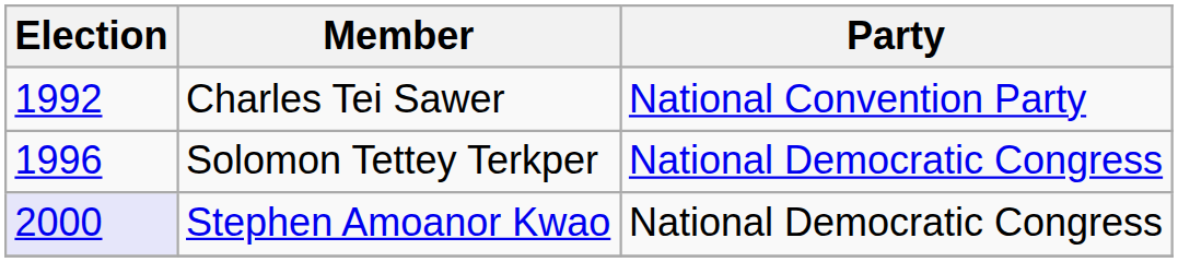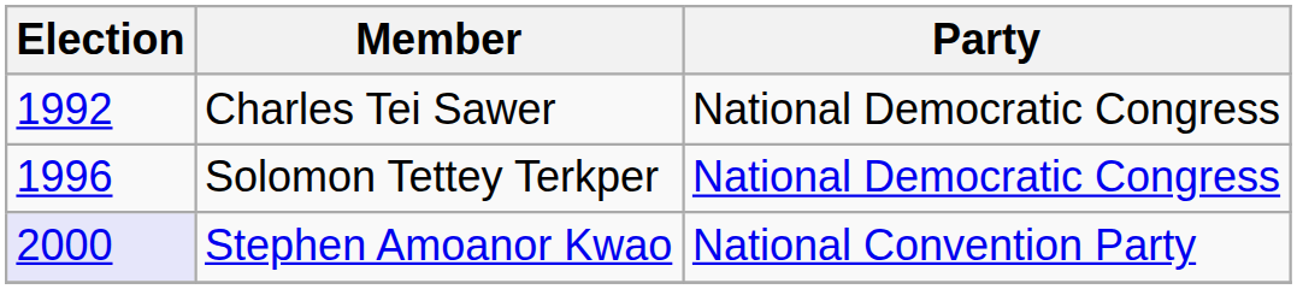Charles Tei Sawer | Party: National Convention Party -> National Democratic Congress
Stephen Amoanor Kwao | Party: National Democratic Congress -> National Convention Party
